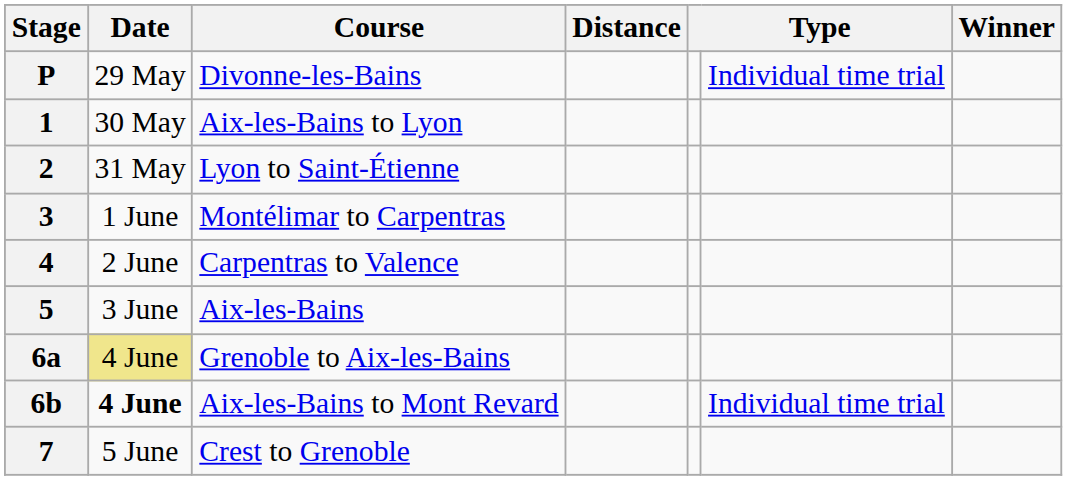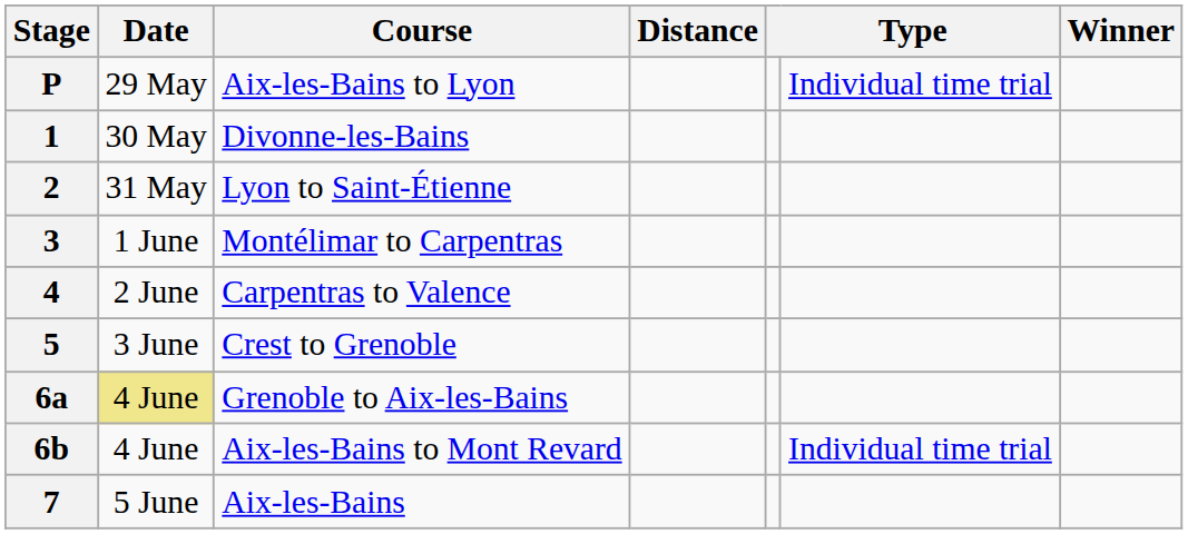P | Course: Divonne-les-Bains -> Aix-les-Bains to Lyon
1 | Course: Aix-les-Bains to Lyon -> Divonne-les-Bains
5 | Course: Aix-les-Bains -> Crest to Grenoble
6b | Date: bold -> normal
7 | Course: Crest to Grenoble -> Aix-les-Bains
